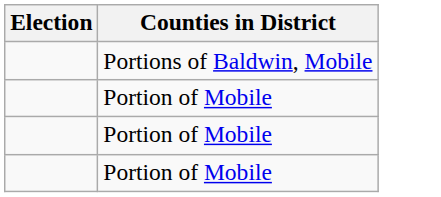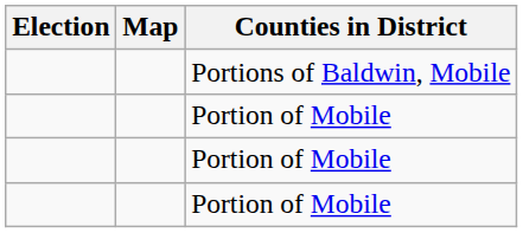+ column: Map
